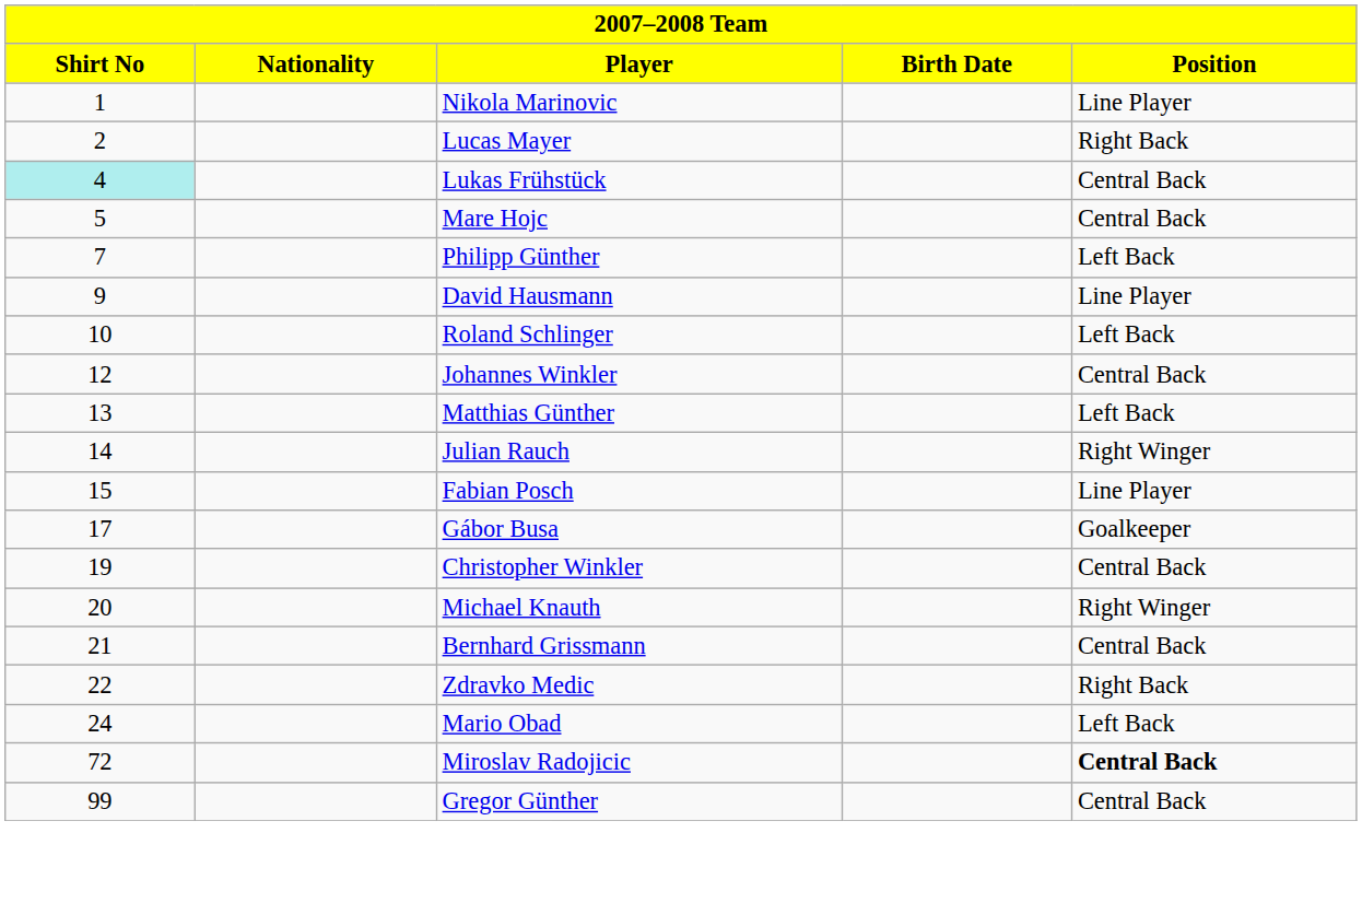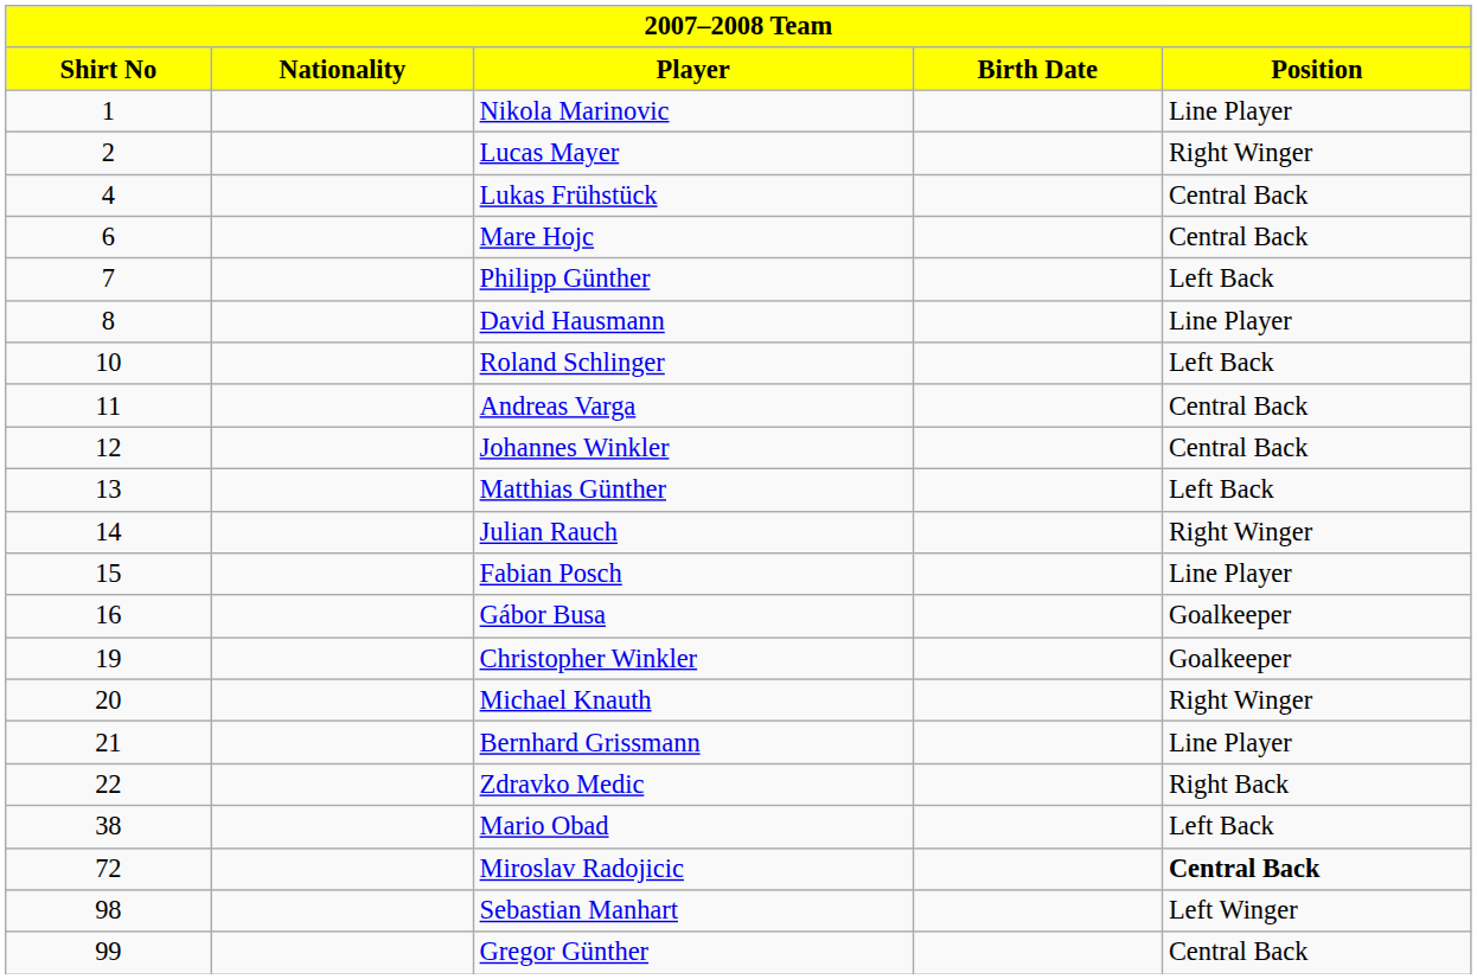Lucas Mayer | Position: Right Back -> Right Winger
Lukas Frühstück | Shirt No: paleturquoise background -> no background
Mare Hojc | Shirt No: 5 -> 6
David Hausmann | Shirt No: 9 -> 8
+ row: 11 | Andreas Varga | Central Back
Gábor Busa | Shirt No: 17 -> 16
Christopher Winkler | Position: Central Back -> Goalkeeper
Bernhard Grissmann | Position: Central Back -> Line Player
Mario Obad | Shirt No: 24 -> 38
+ row: 98 | Sebastian Manhart | Left Winger
